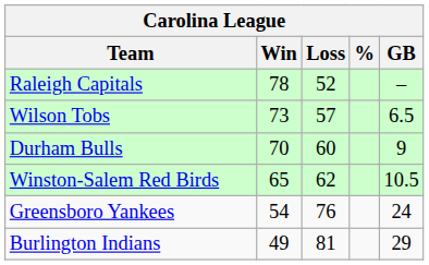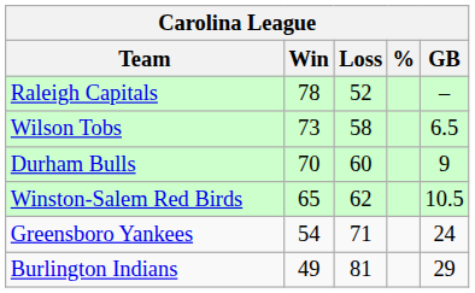Wilson Tobs | Loss: 57 -> 58
Greensboro Yankees | Loss: 76 -> 71
